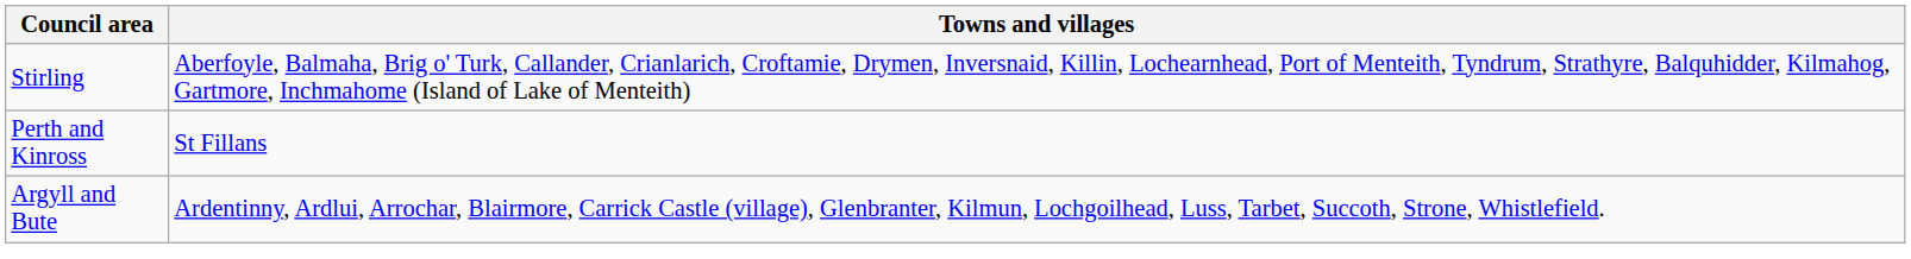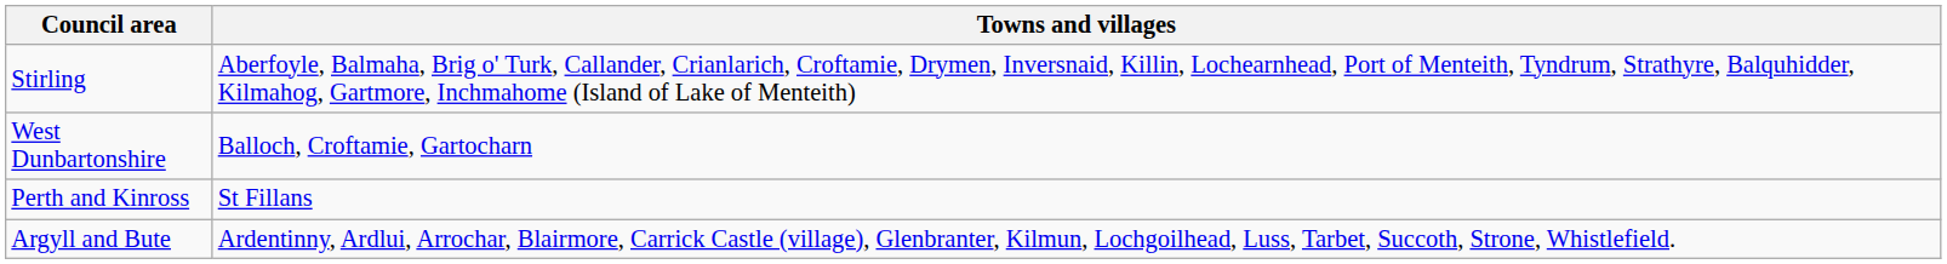+ row: West Dunbartonshire | Balloch, Croftamie, Gartocharn
